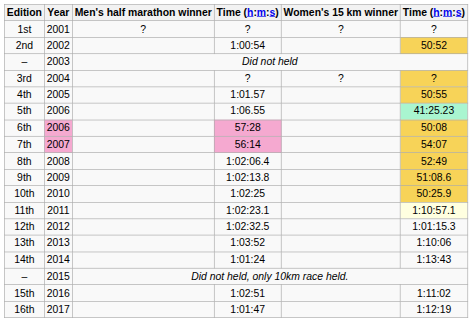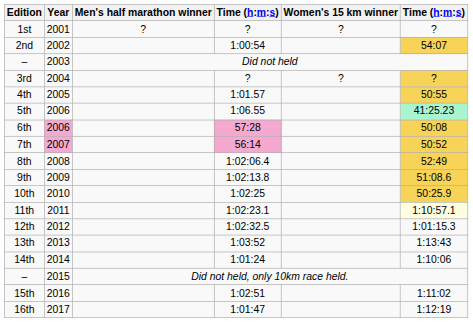2nd | column 6: 50:52 -> 54:07
7th | column 6: 54:07 -> 50:52
13th | column 6: 1:10:06 -> 1:13:43
14th | column 6: 1:13:43 -> 1:10:06
